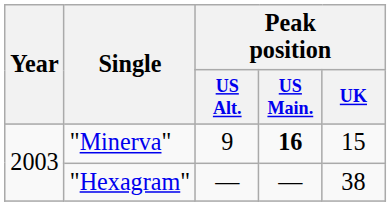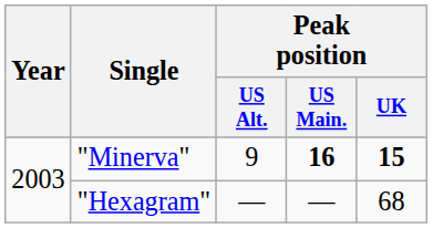"Minerva" | Peak position / UK: normal -> bold
"Hexagram" | Peak position / UK: 38 -> 68
